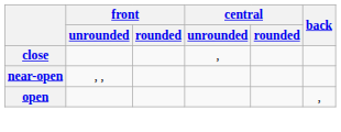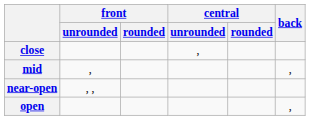+ row: mid | , | ,
